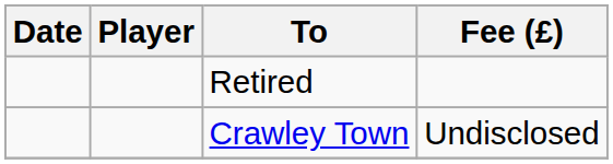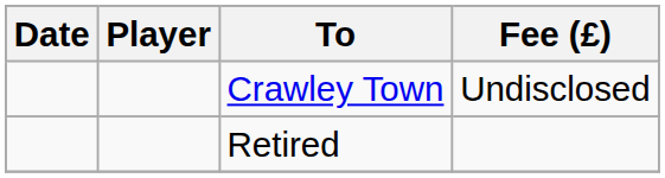rows swapped: Crawley Town <-> Retired
